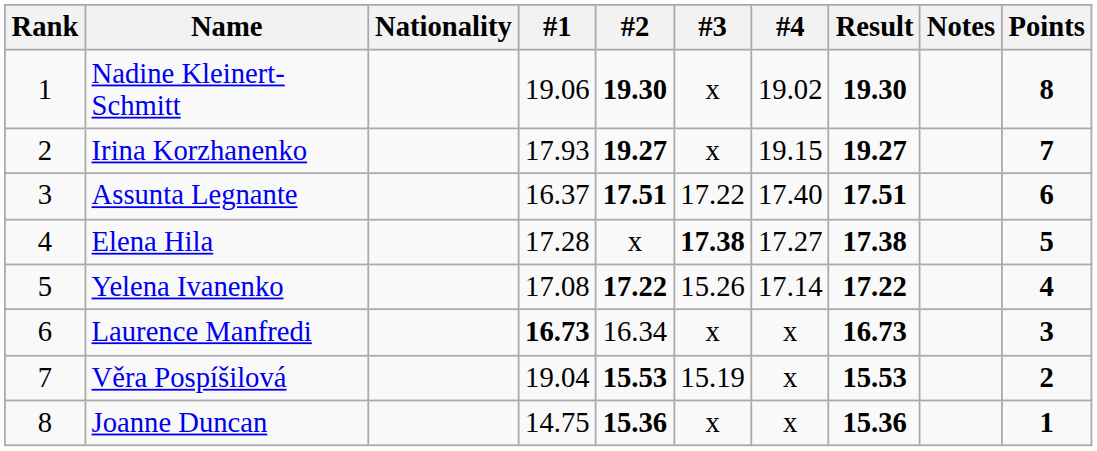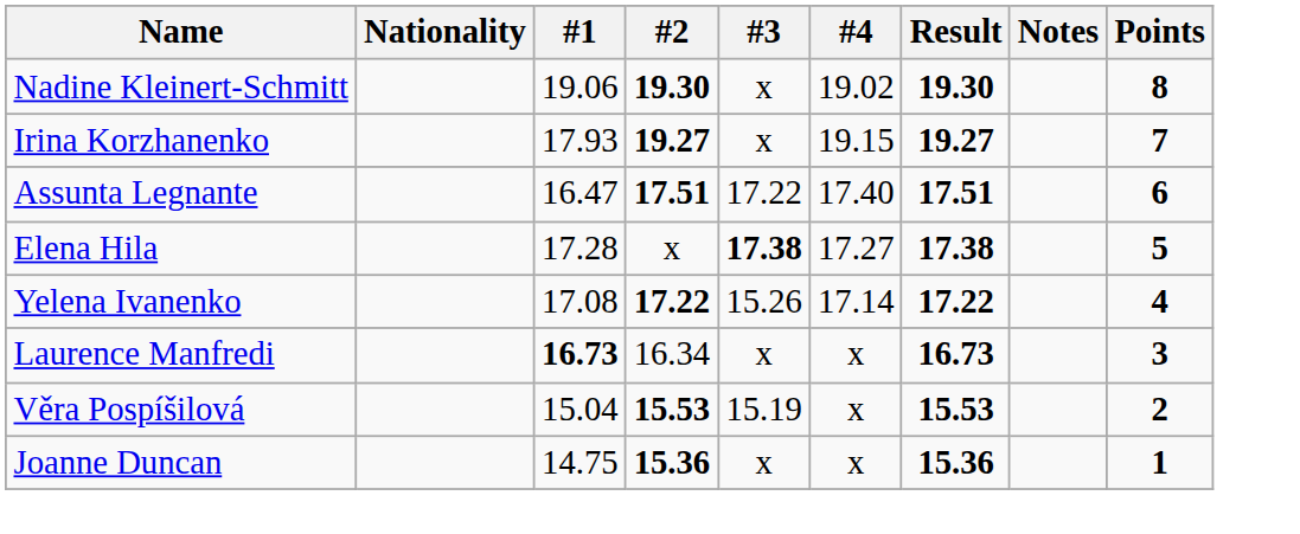- column: Rank | 1 | 2 | 3 | 4 | 5 | 6 | 7 | 8
Assunta Legnante | #1: 16.37 -> 16.47
Věra Pospíšilová | #1: 19.04 -> 15.04
